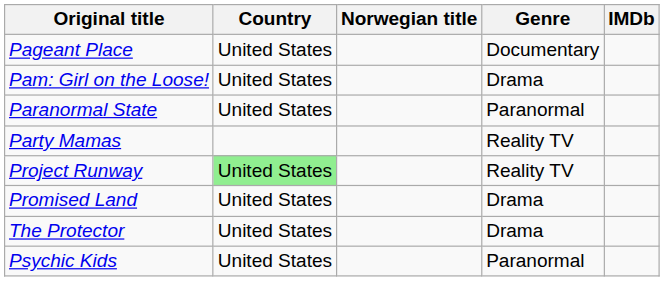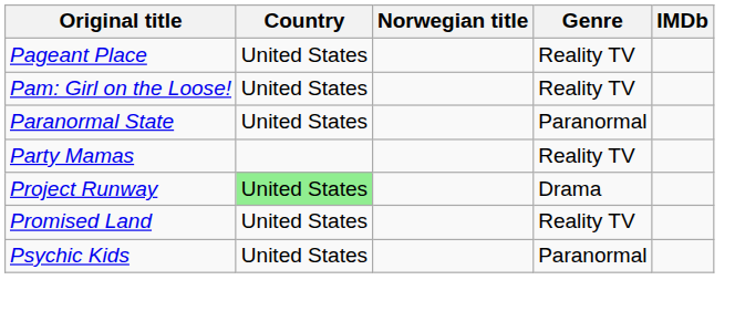Pageant Place | Genre: Documentary -> Reality TV
Pam: Girl on the Loose! | Genre: Drama -> Reality TV
Project Runway | Genre: Reality TV -> Drama
Promised Land | Genre: Drama -> Reality TV
- row: The Protector | United States | Drama
